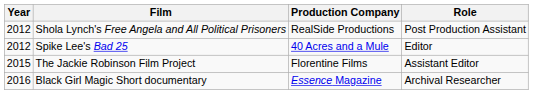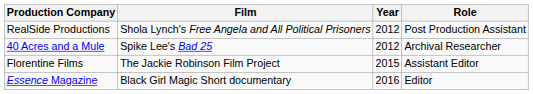columns swapped: Year <-> Production Company
Spike Lee's Bad 25 | Role: Editor -> Archival Researcher
Black Girl Magic Short documentary | Role: Archival Researcher -> Editor
